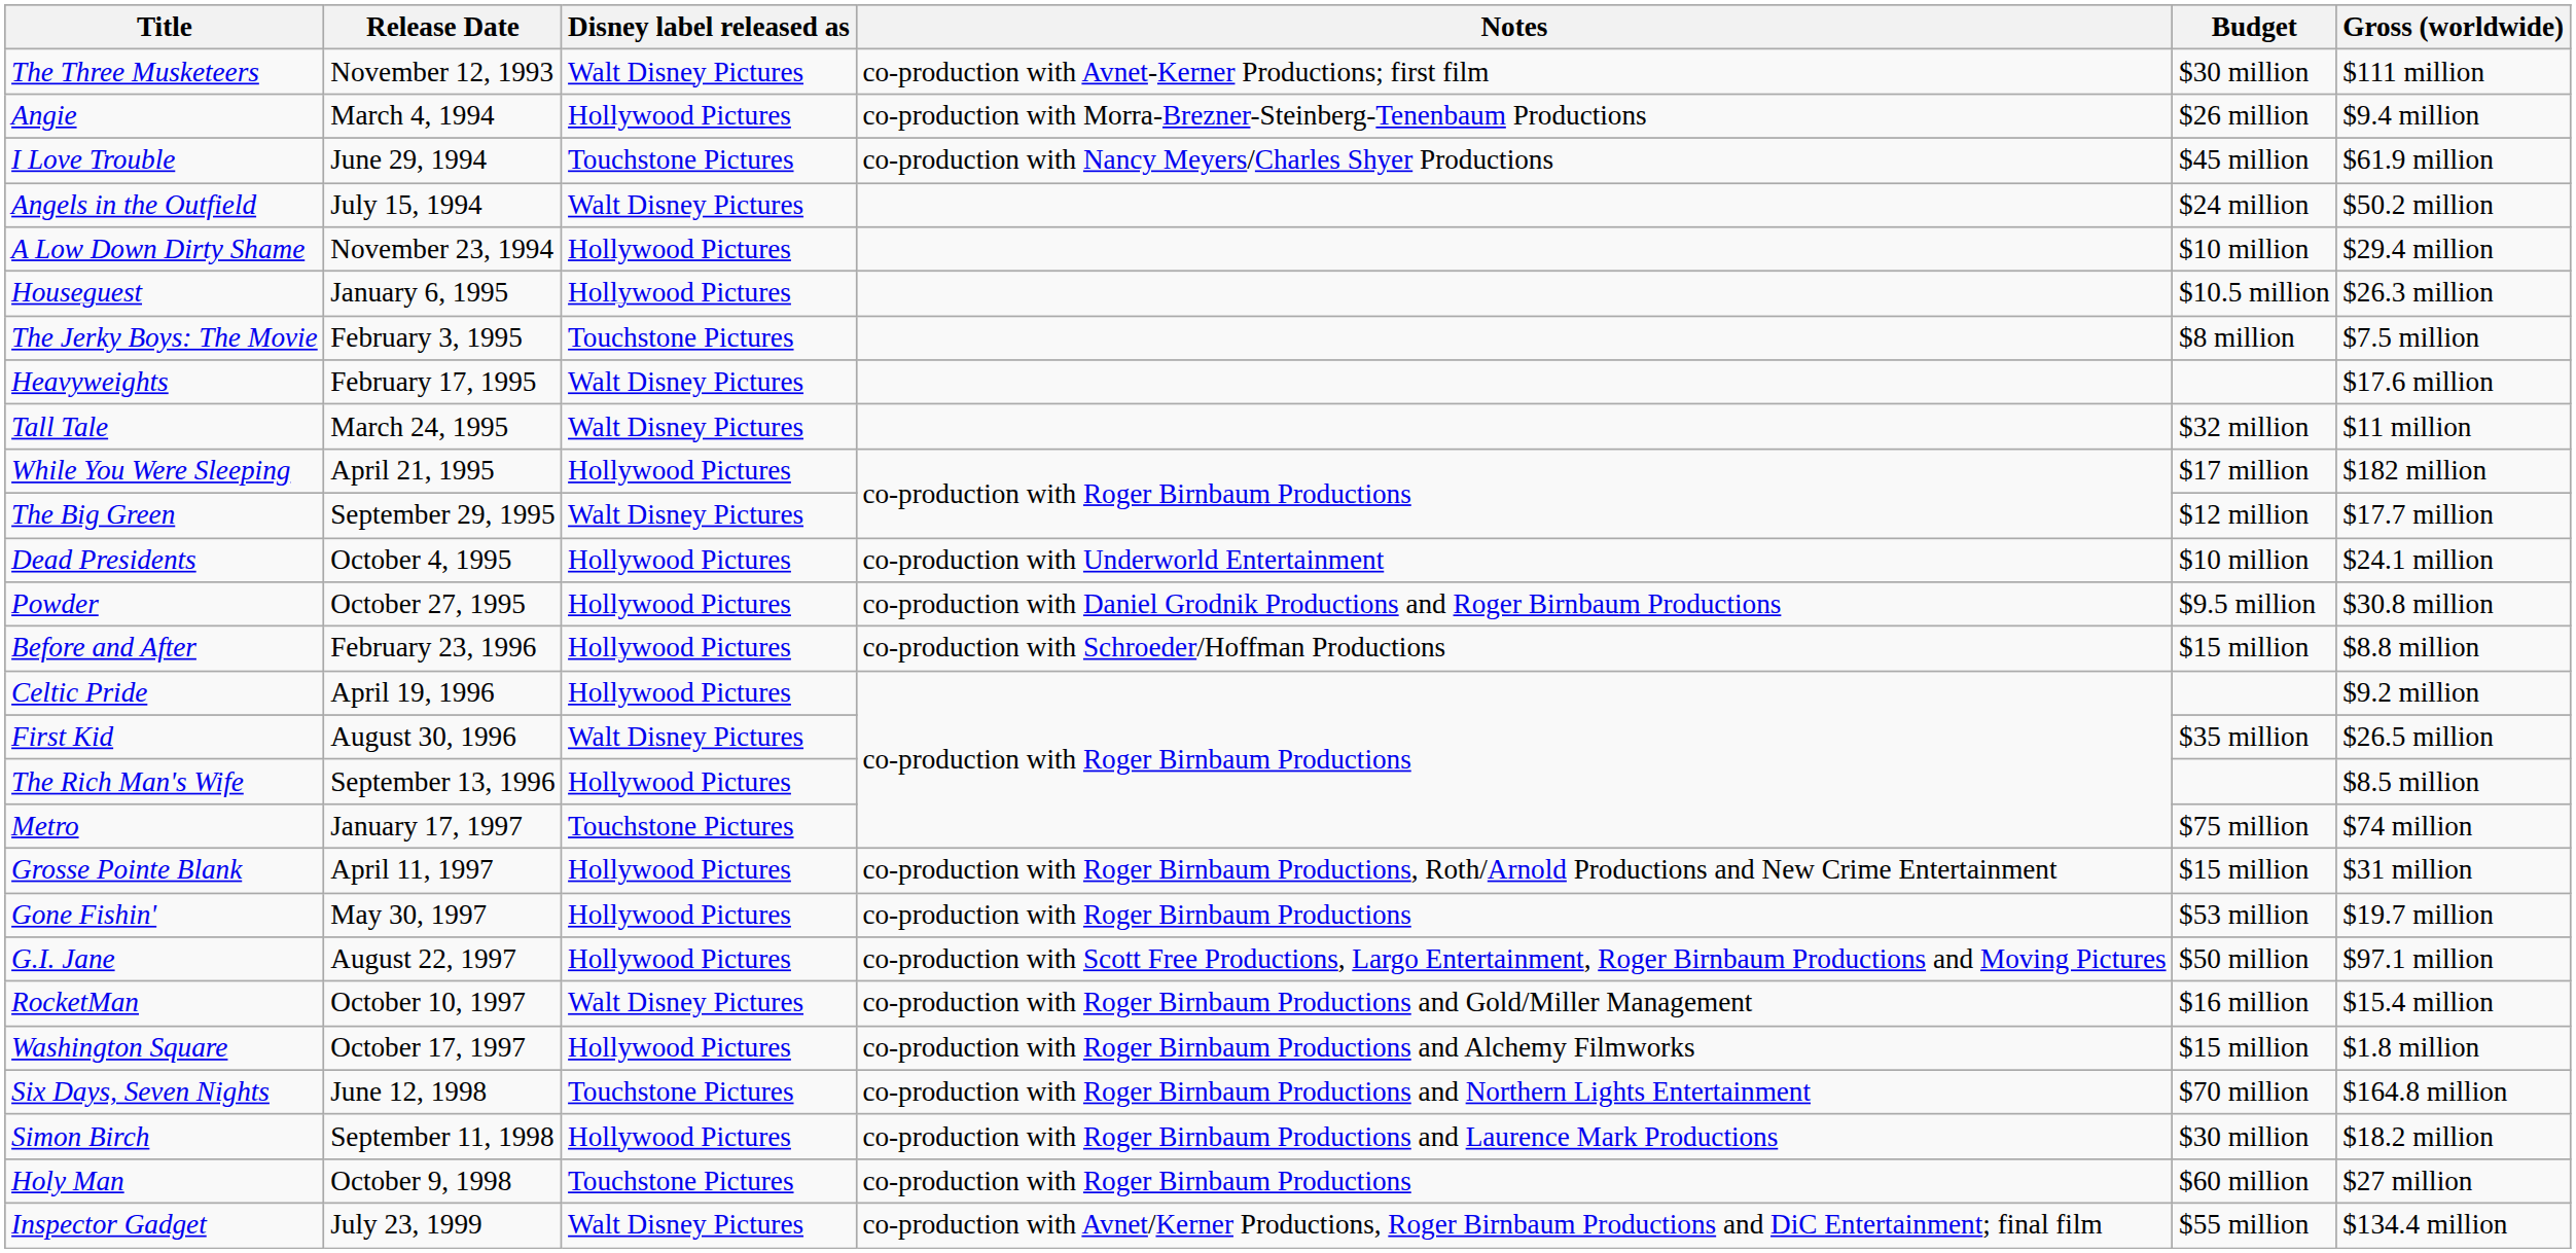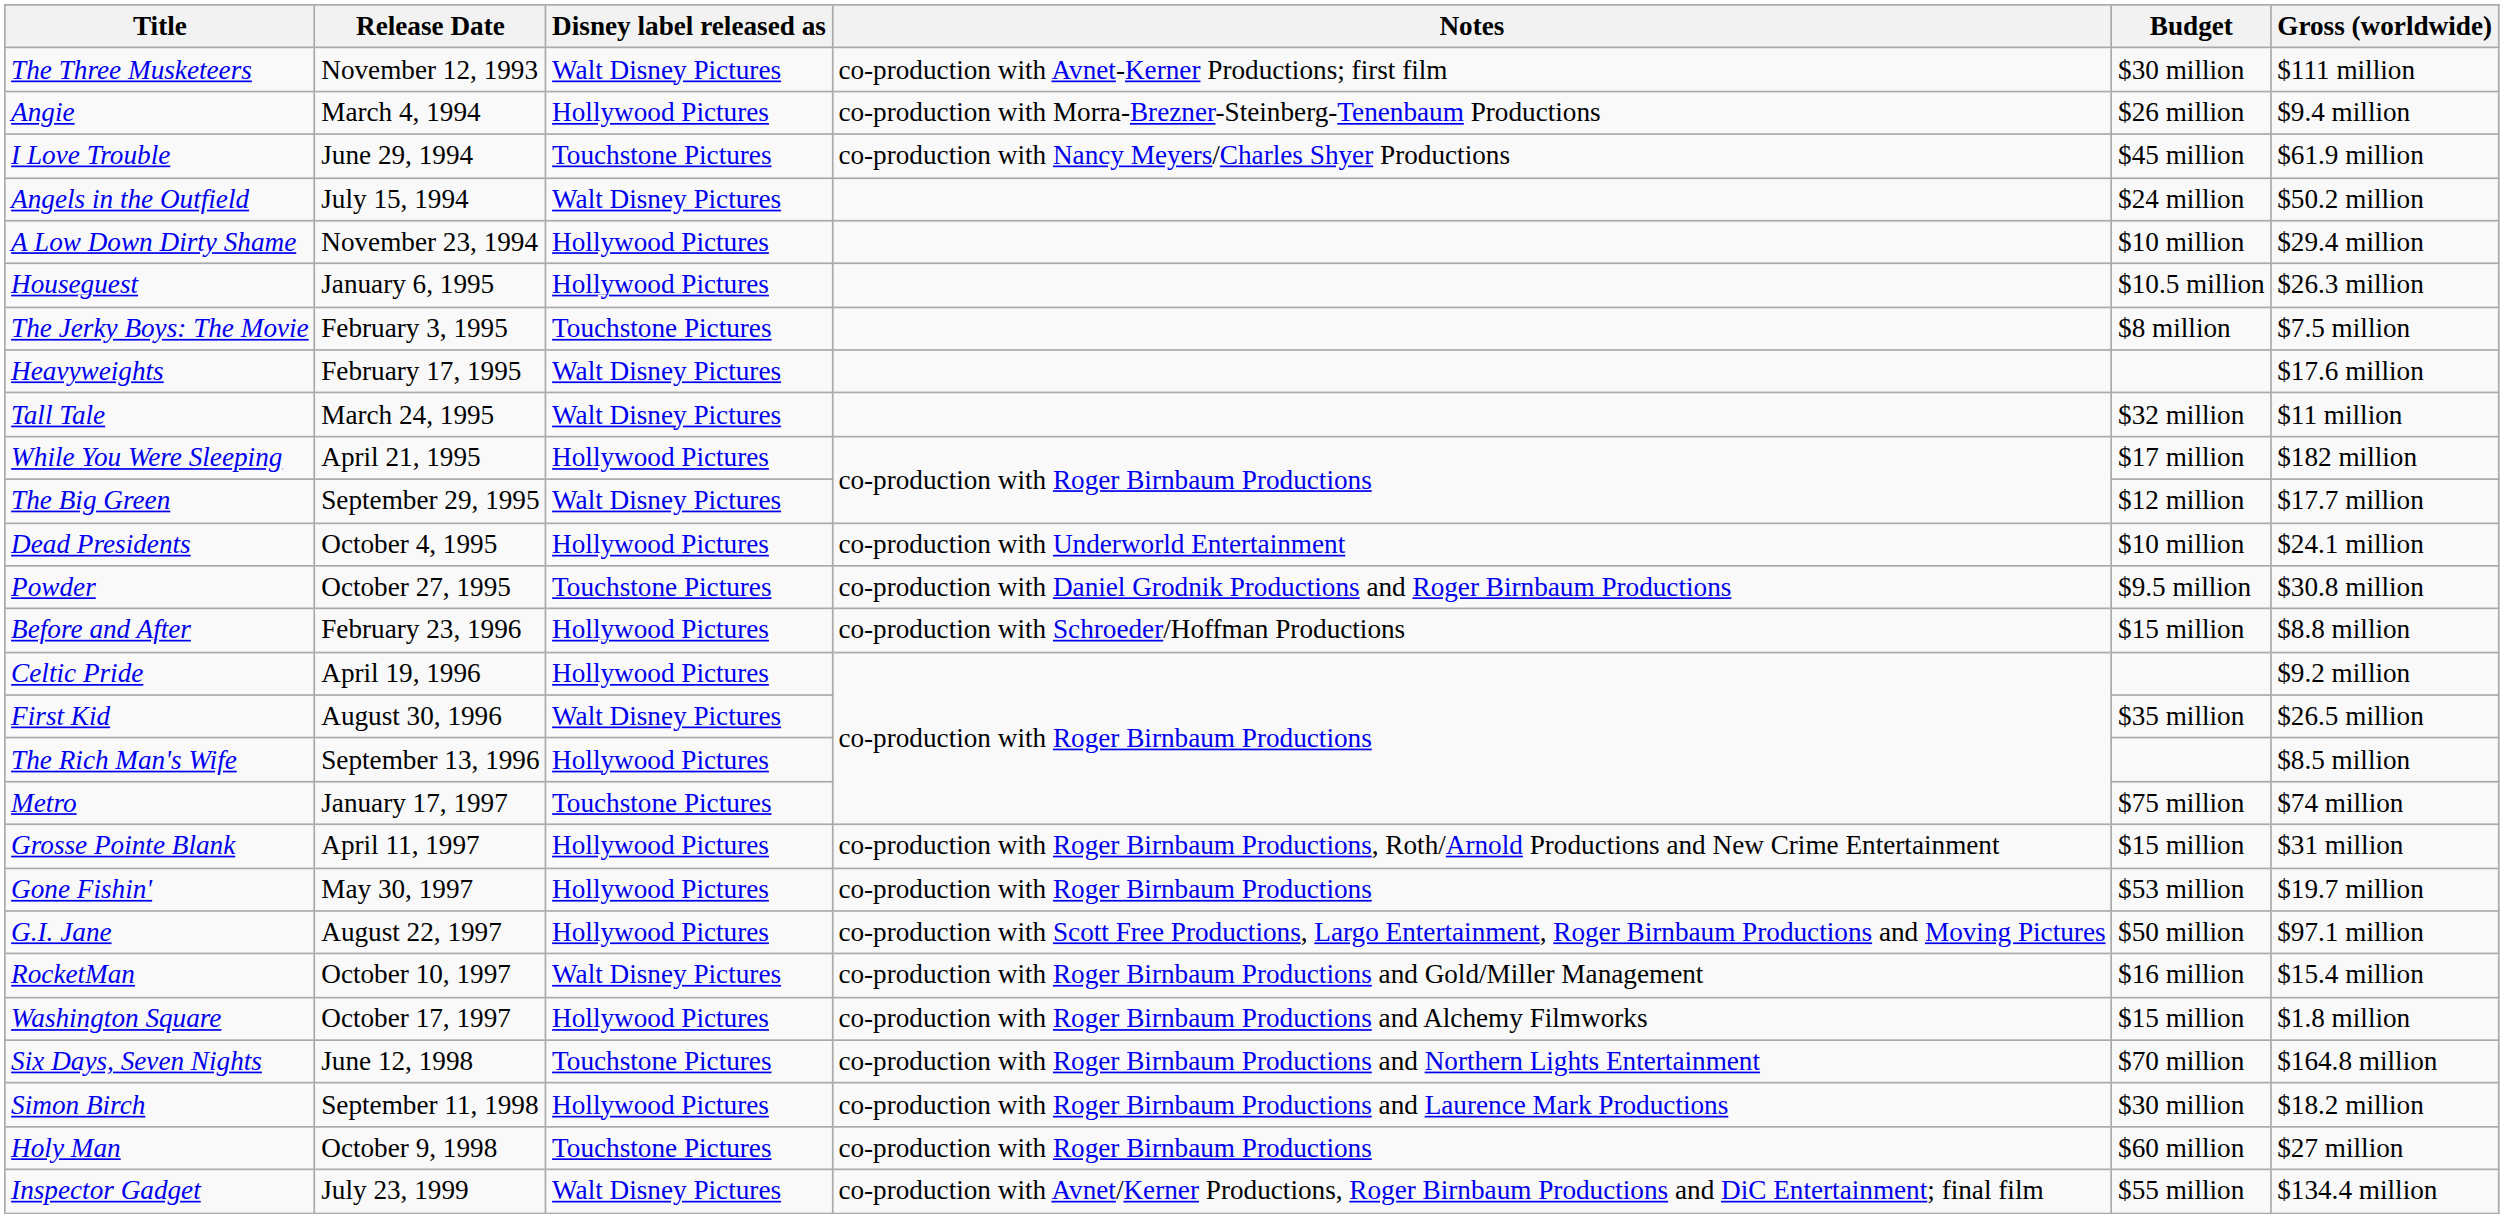Powder | Disney label released as: Hollywood Pictures -> Touchstone Pictures
